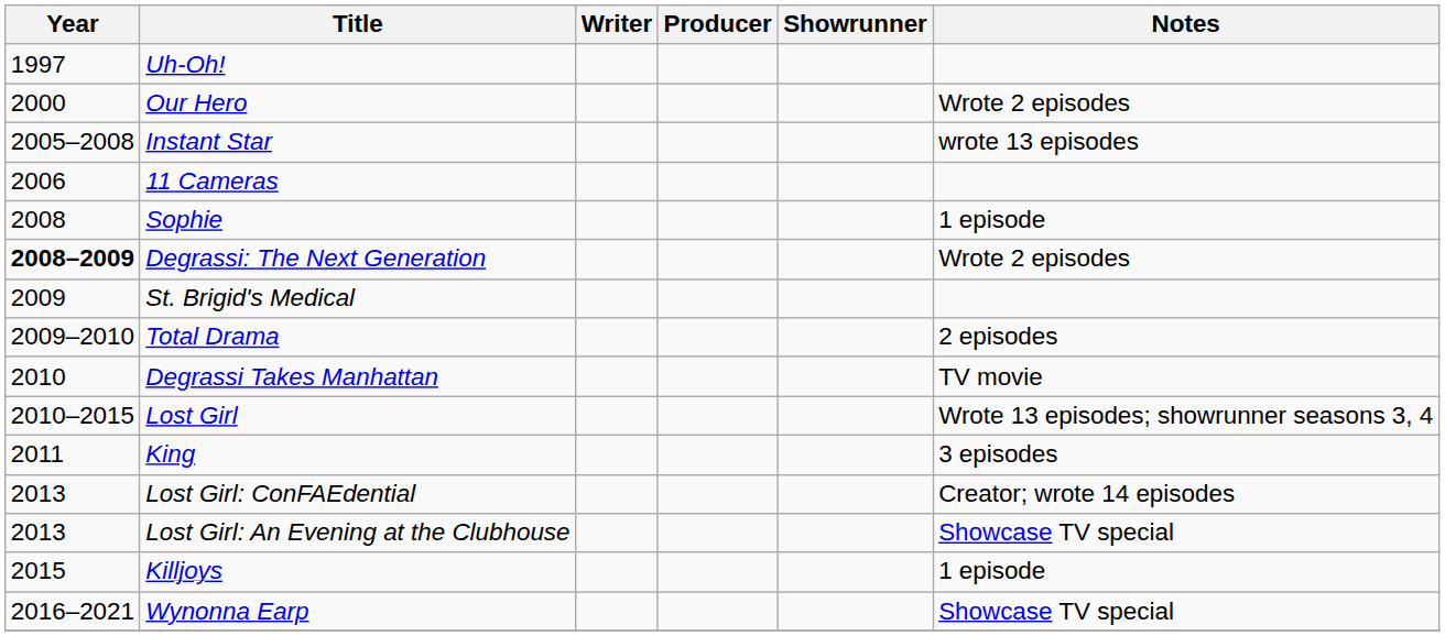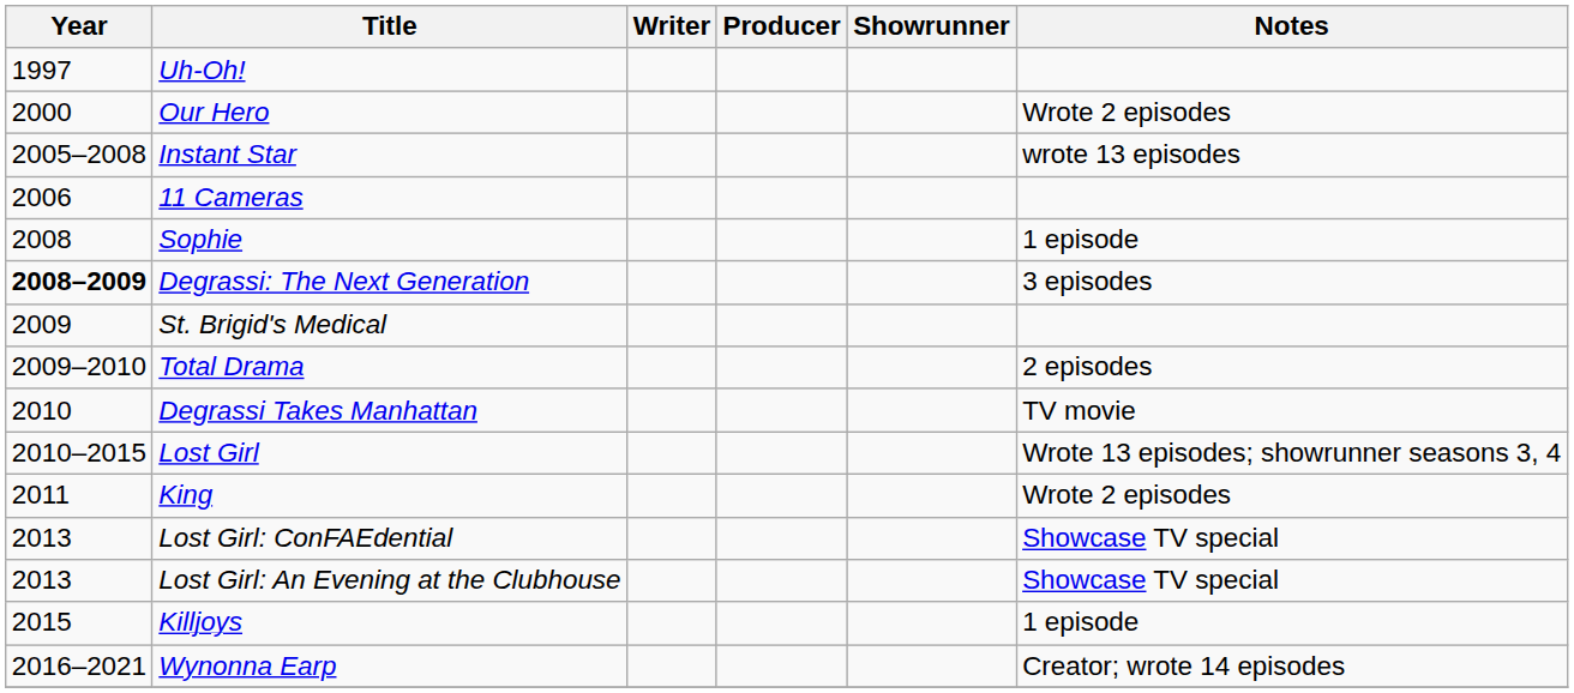Degrassi: The Next Generation | Notes: Wrote 2 episodes -> 3 episodes
King | Notes: 3 episodes -> Wrote 2 episodes
Lost Girl: ConFAEdential | Notes: Creator; wrote 14 episodes -> Showcase TV special
Wynonna Earp | Notes: Showcase TV special -> Creator; wrote 14 episodes
